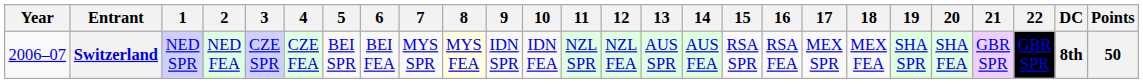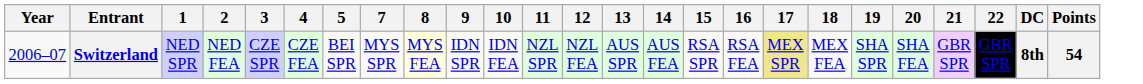- column: 6 | BEI FEA
Switzerland | 17: no background -> khaki background
Switzerland | Points: 50 -> 54
